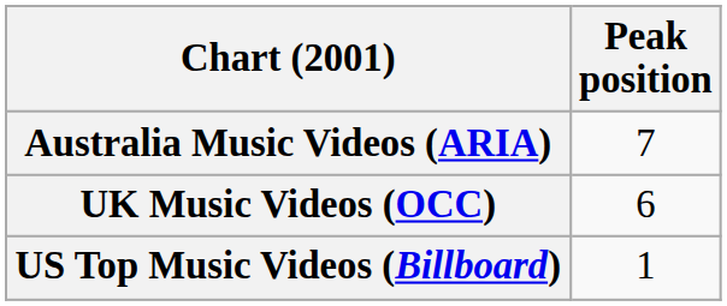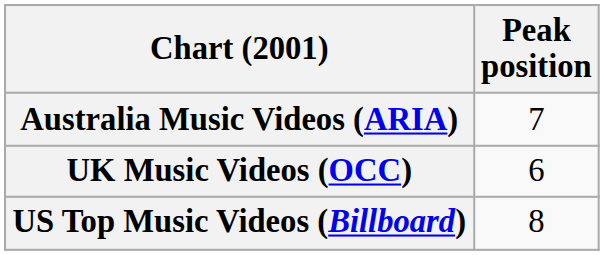US Top Music Videos (Billboard) | Peak position: 1 -> 8
